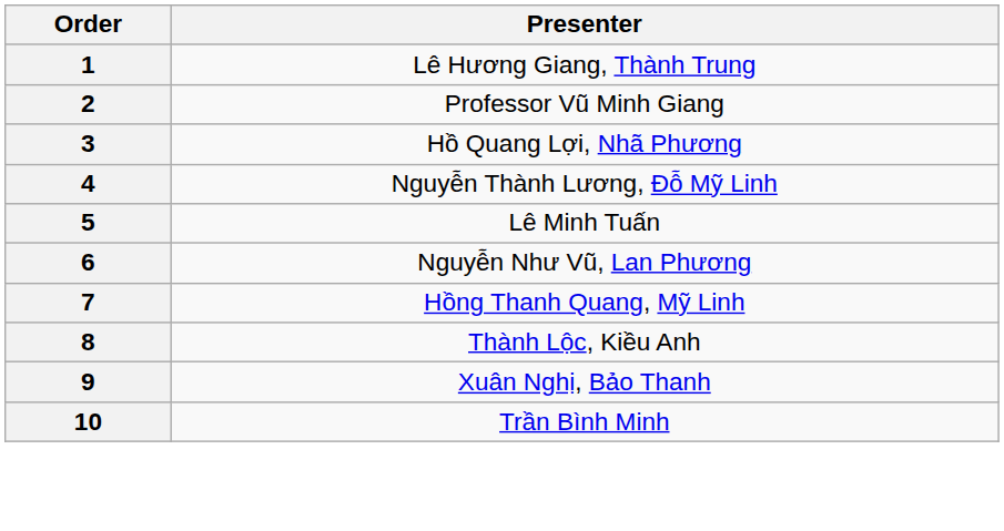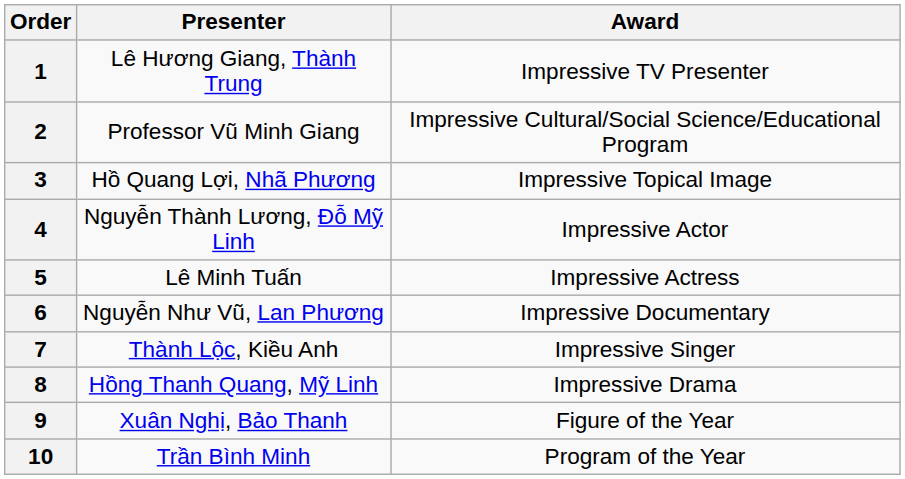+ column: Award | Impressive TV Presenter | Impressive Cultural/Social Science/Educational Program | Impressive Topical Image | Impressive Actor | Impressive Actress | Impressive Documentary | Impressive Singer | Impressive Drama | Figure of the Year | Program of the Year
7 | Presenter: Hồng Thanh Quang, Mỹ Linh -> Thành Lộc, Kiều Anh
8 | Presenter: Thành Lộc, Kiều Anh -> Hồng Thanh Quang, Mỹ Linh
